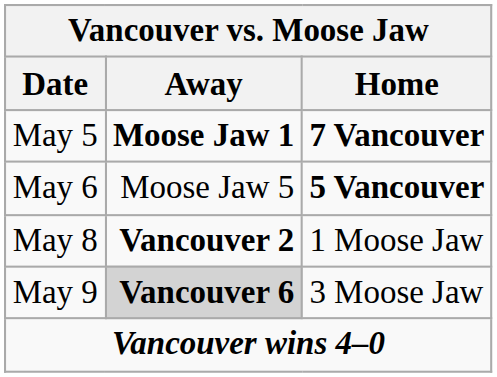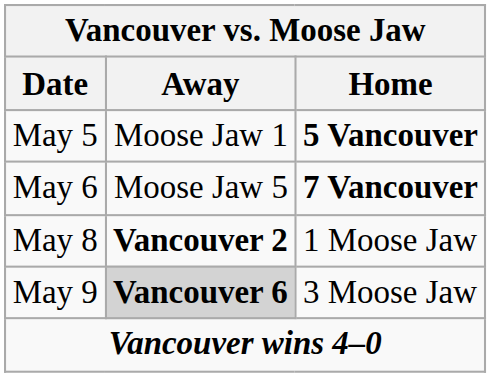May 5 | Away: bold -> normal
May 5 | Home: 7 Vancouver -> 5 Vancouver
May 6 | Home: 5 Vancouver -> 7 Vancouver
